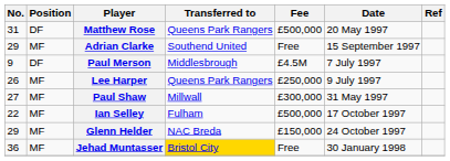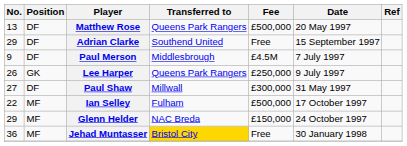Matthew Rose | No.: 31 -> 13
Adrian Clarke | Position: MF -> DF
Lee Harper | Position: MF -> GK
Paul Shaw | Position: MF -> DF
